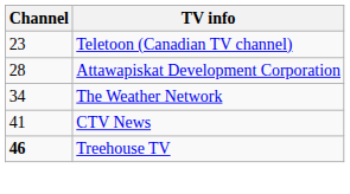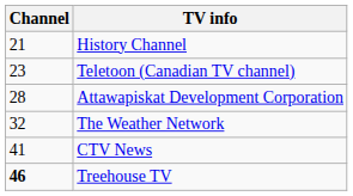+ row: 21 | History Channel
The Weather Network | Channel: 34 -> 32
